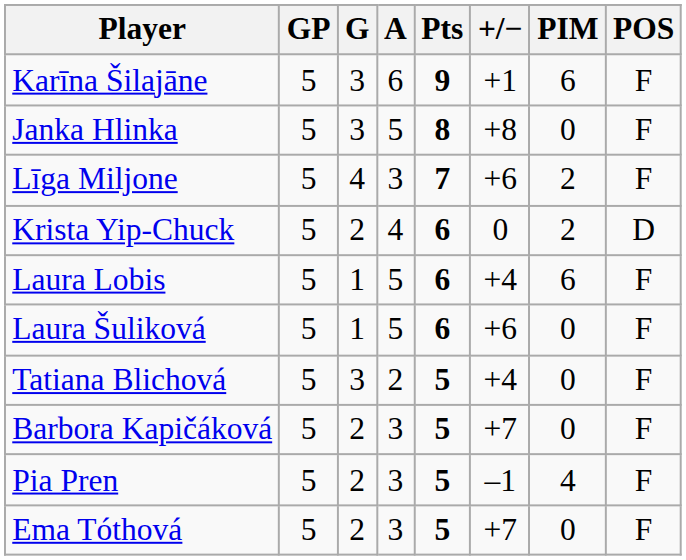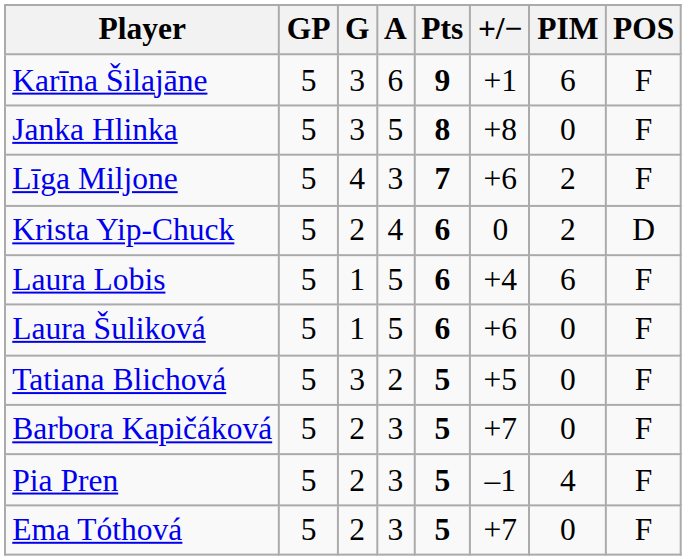Tatiana Blichová | +/−: +4 -> +5
